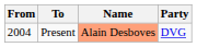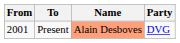Present | From: 2004 -> 2001
